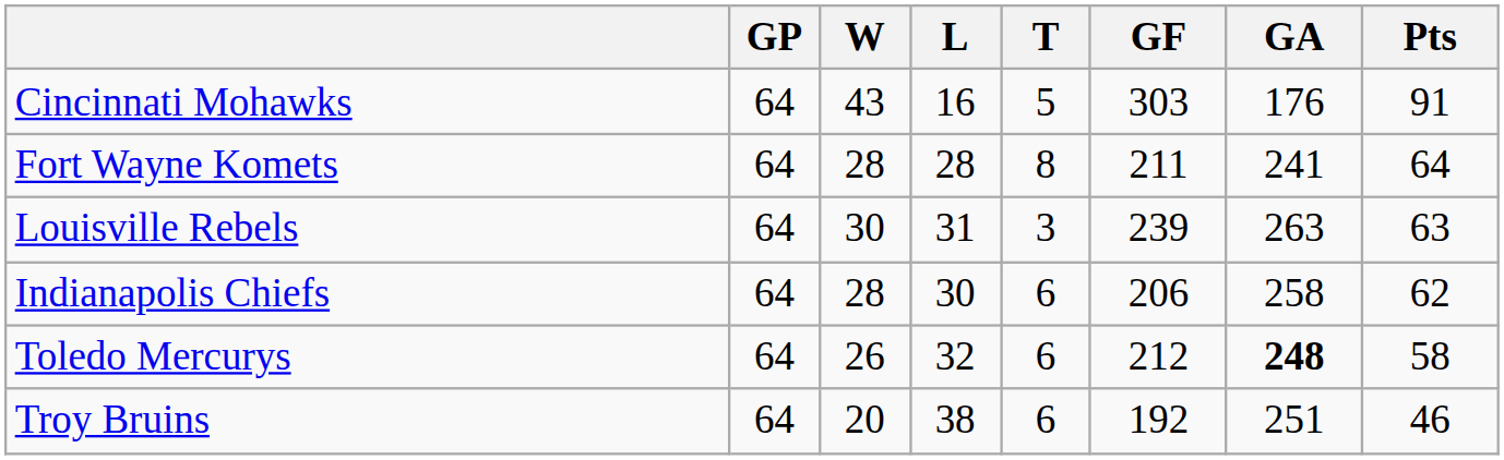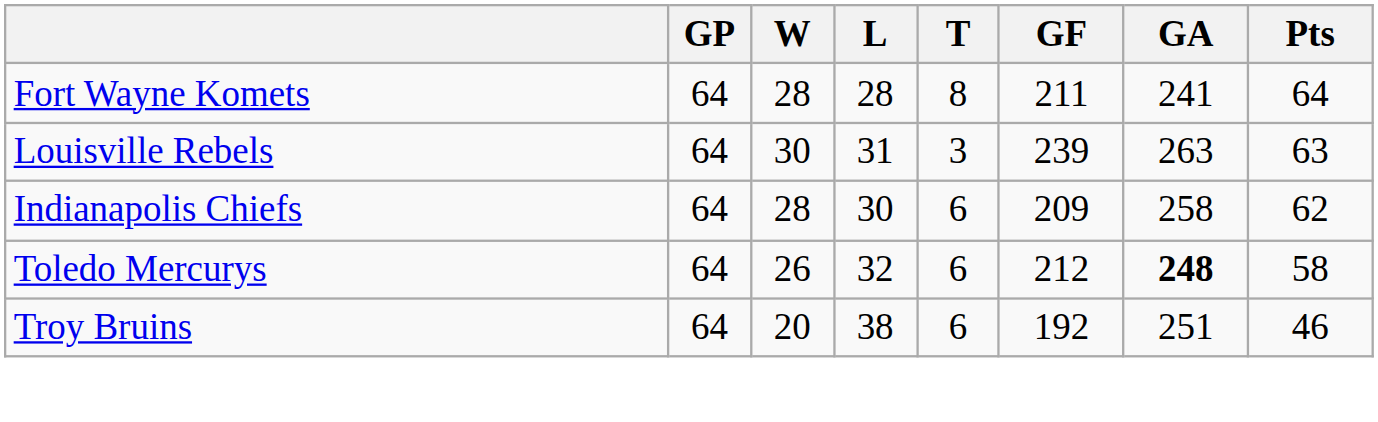- row: Cincinnati Mohawks | 64 | 43 | 16 | 5 | 303 | 176 | 91
Indianapolis Chiefs | GF: 206 -> 209
